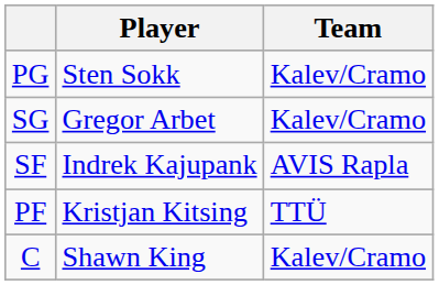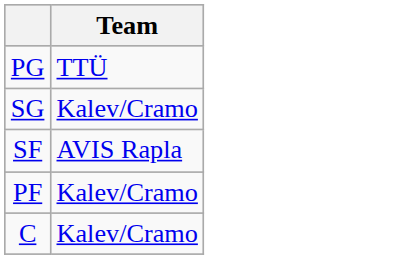- column: Player | Sten Sokk | Gregor Arbet | Indrek Kajupank | Kristjan Kitsing | Shawn King
PG | Team: Kalev/Cramo -> TTÜ
PF | Team: TTÜ -> Kalev/Cramo
